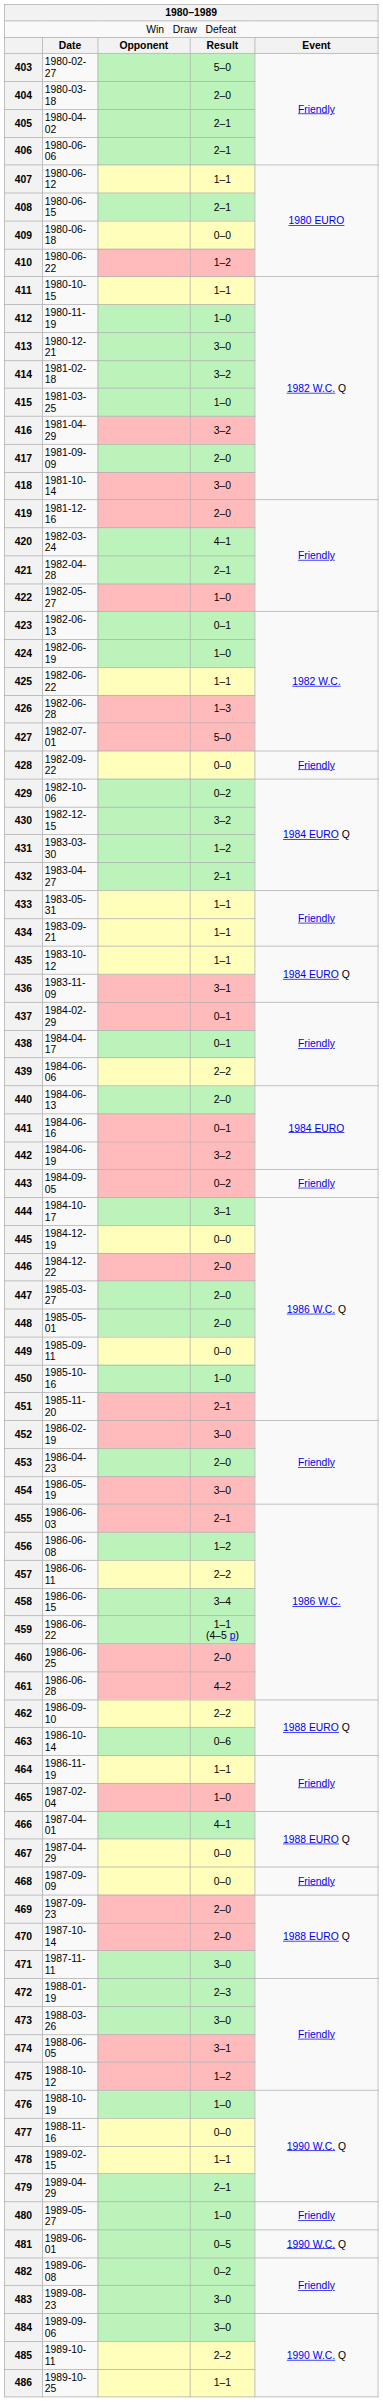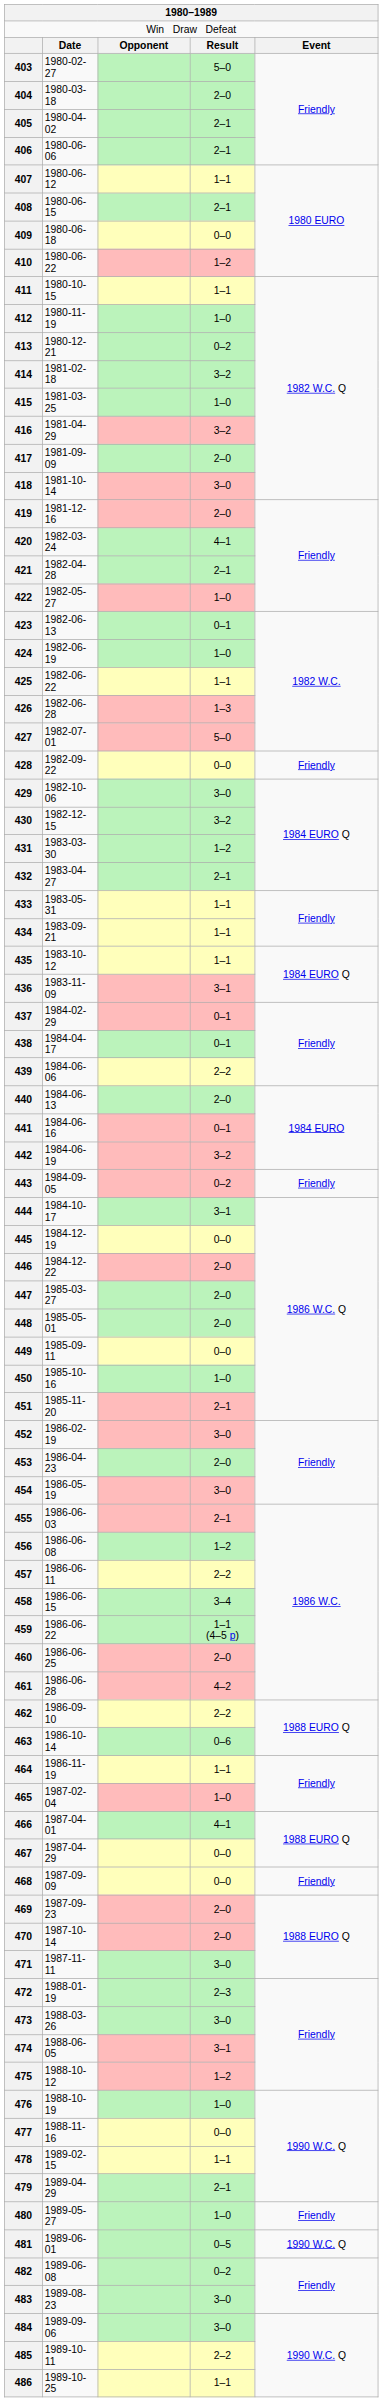413 | column 4: 3–0 -> 0–2
429 | column 4: 0–2 -> 3–0
